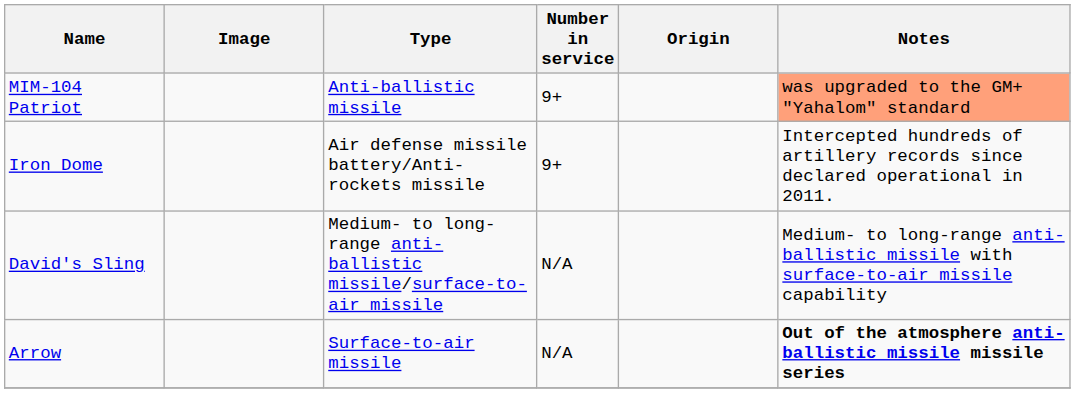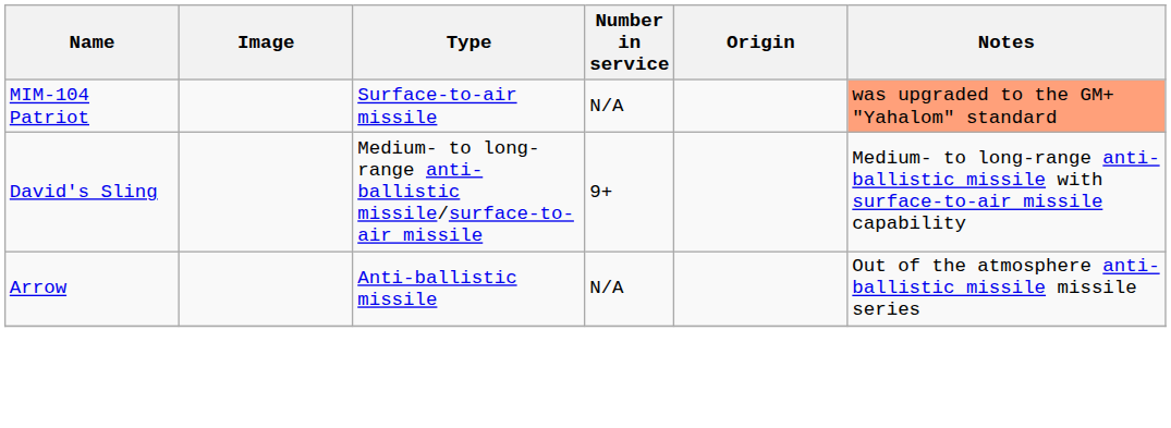MIM-104 Patriot | Type: Anti-ballistic missile -> Surface-to-air missile
MIM-104 Patriot | Number in service: 9+ -> N/A
- row: Iron Dome | Air defense missile battery/Anti-rockets missile | 9+ | Intercepted hundreds of artillery records since declared operational in 2011.
David's Sling | Number in service: N/A -> 9+
Arrow | Type: Surface-to-air missile -> Anti-ballistic missile
Arrow | Notes: bold -> normal
